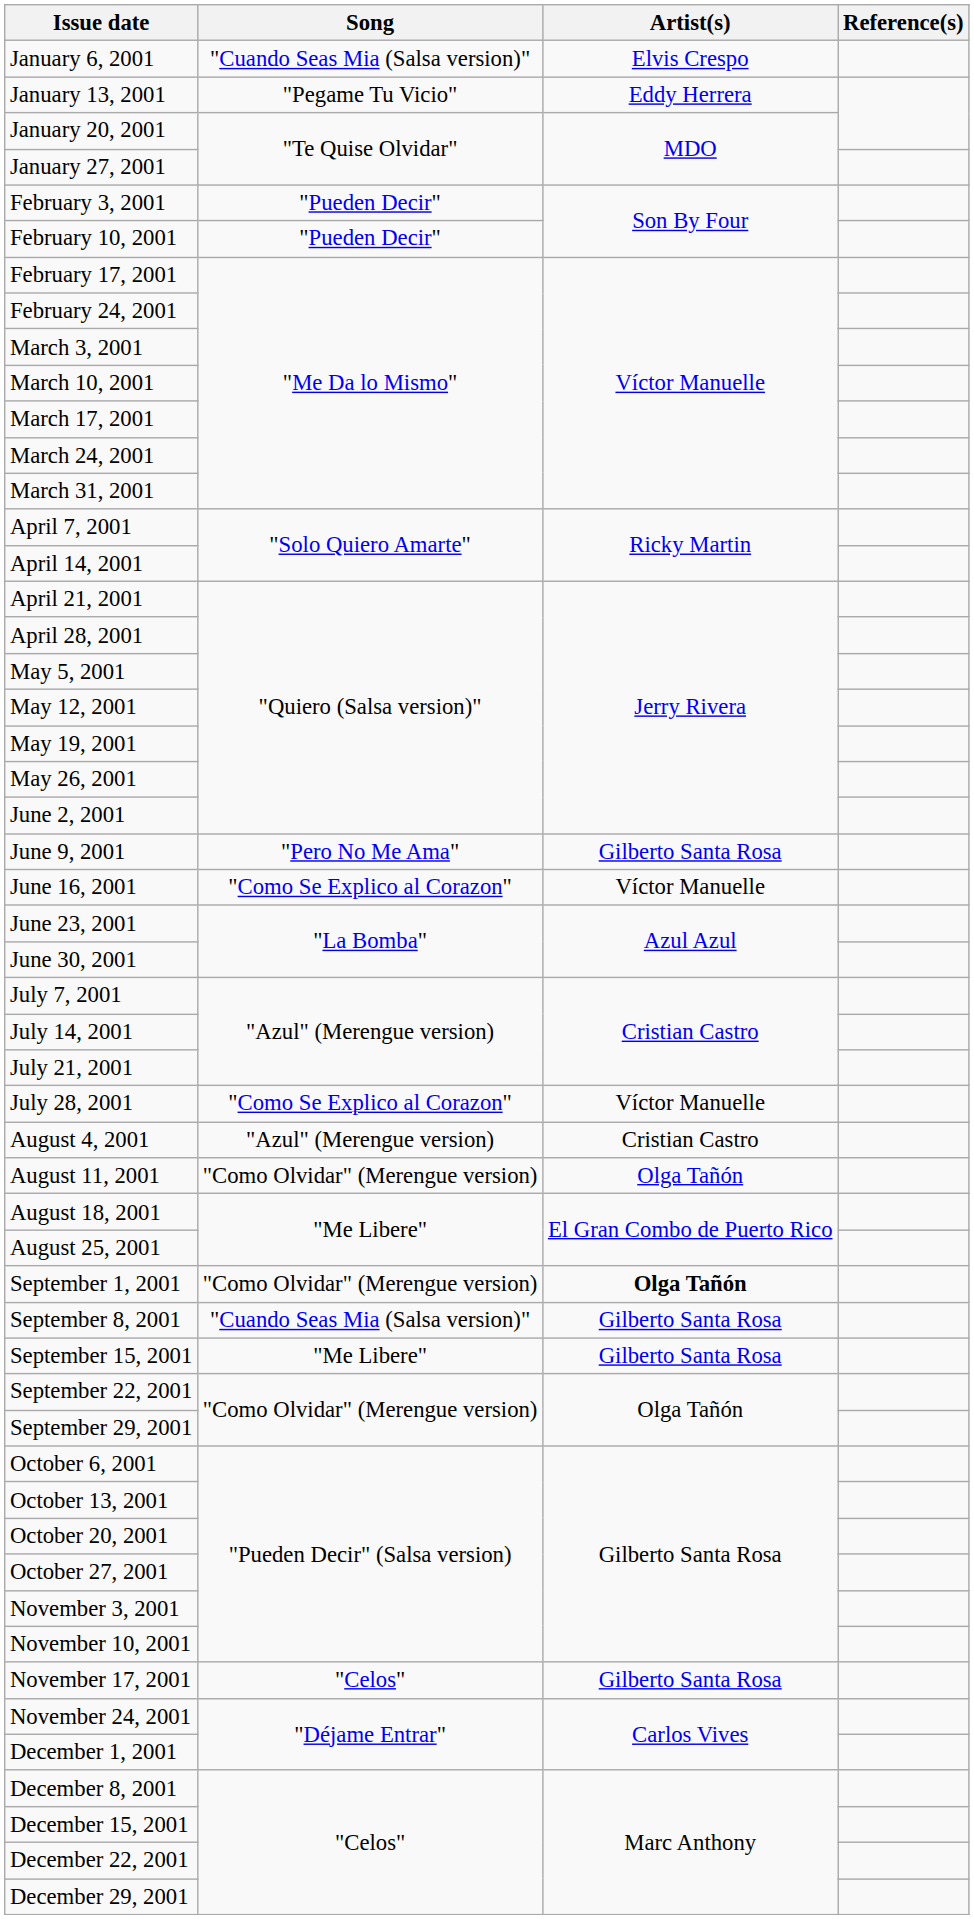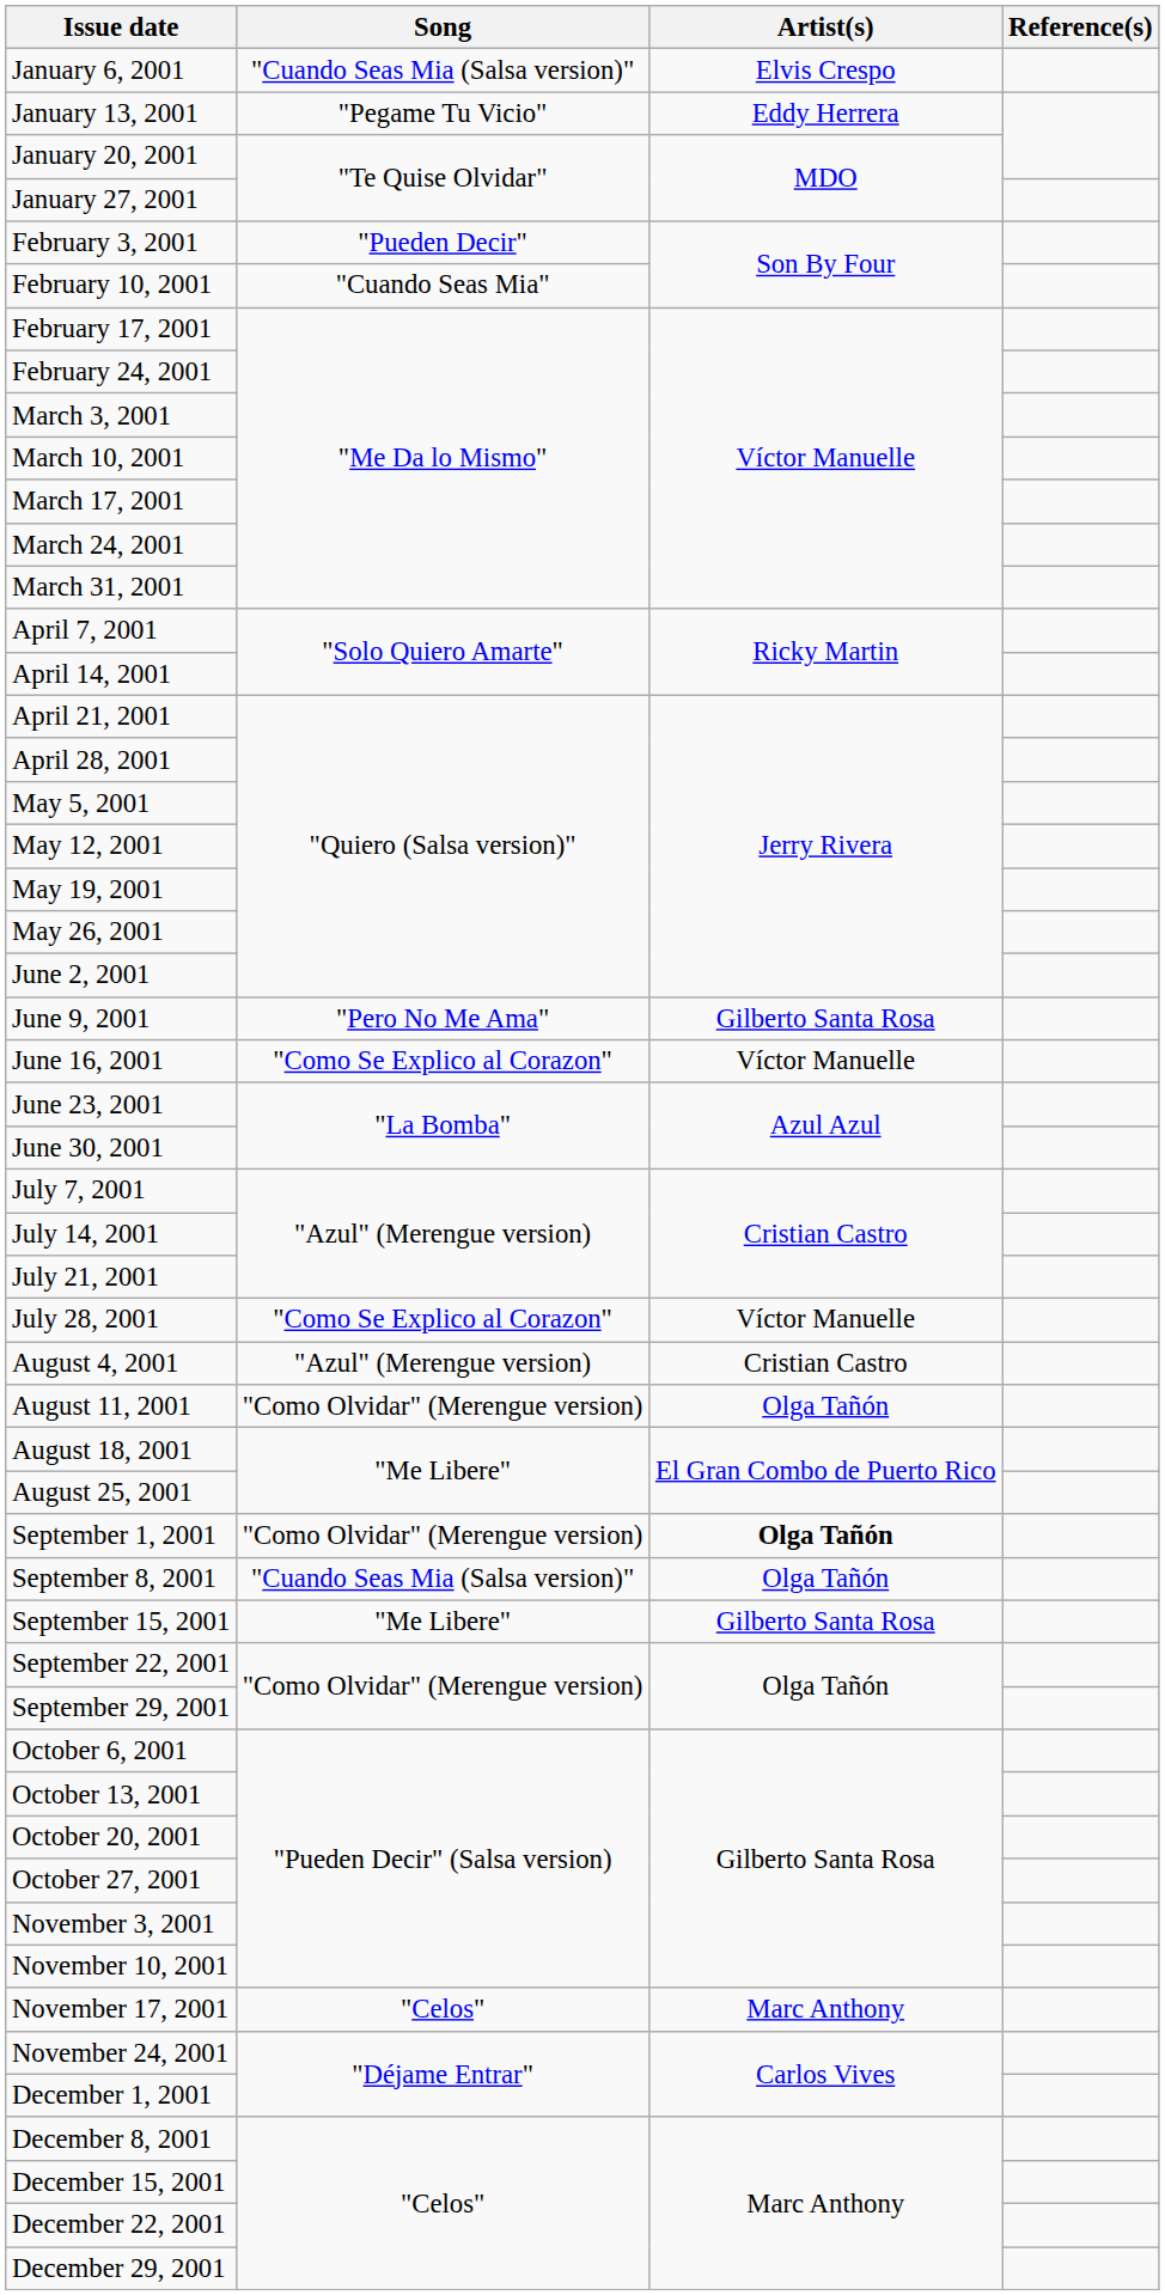February 10, 2001 | Song: "Pueden Decir" -> "Cuando Seas Mia"
September 8, 2001 | Artist(s): Gilberto Santa Rosa -> Olga Tañón
November 17, 2001 | Artist(s): Gilberto Santa Rosa -> Marc Anthony
